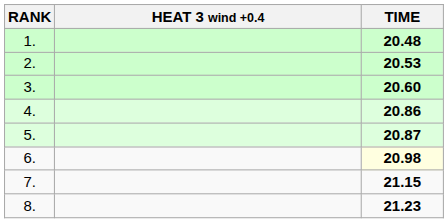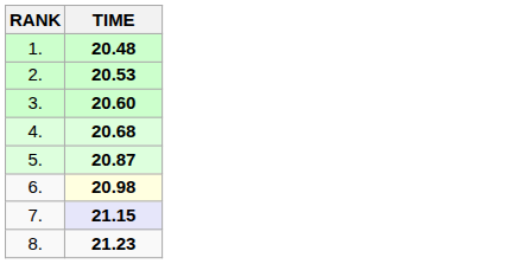- column: HEAT 3 wind +0.4
4. | TIME: 20.86 -> 20.68
7. | TIME: no background -> lavender background
